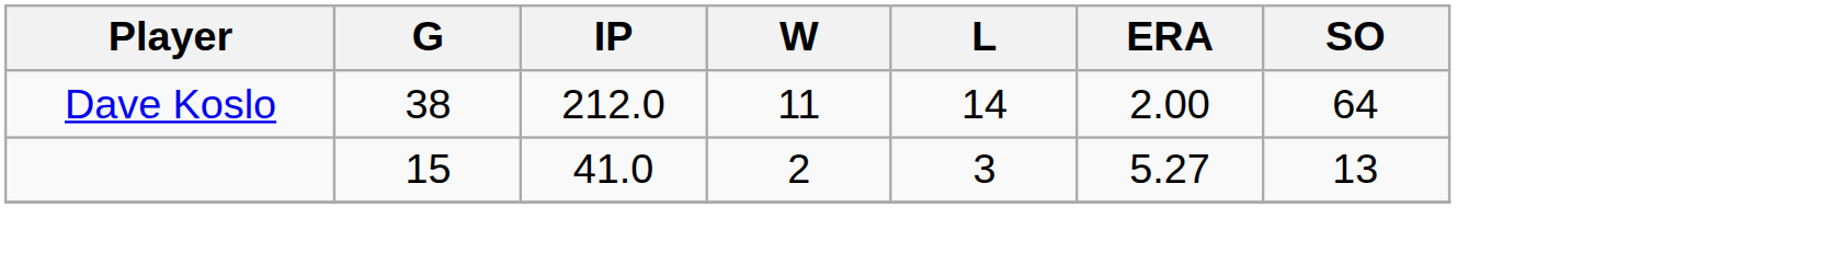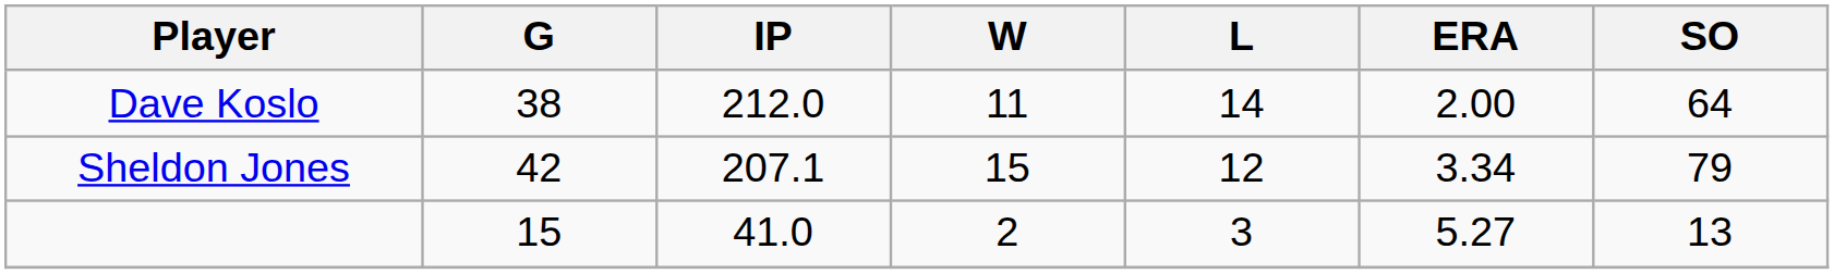+ row: Sheldon Jones | 42 | 207.1 | 15 | 12 | 3.34 | 79
